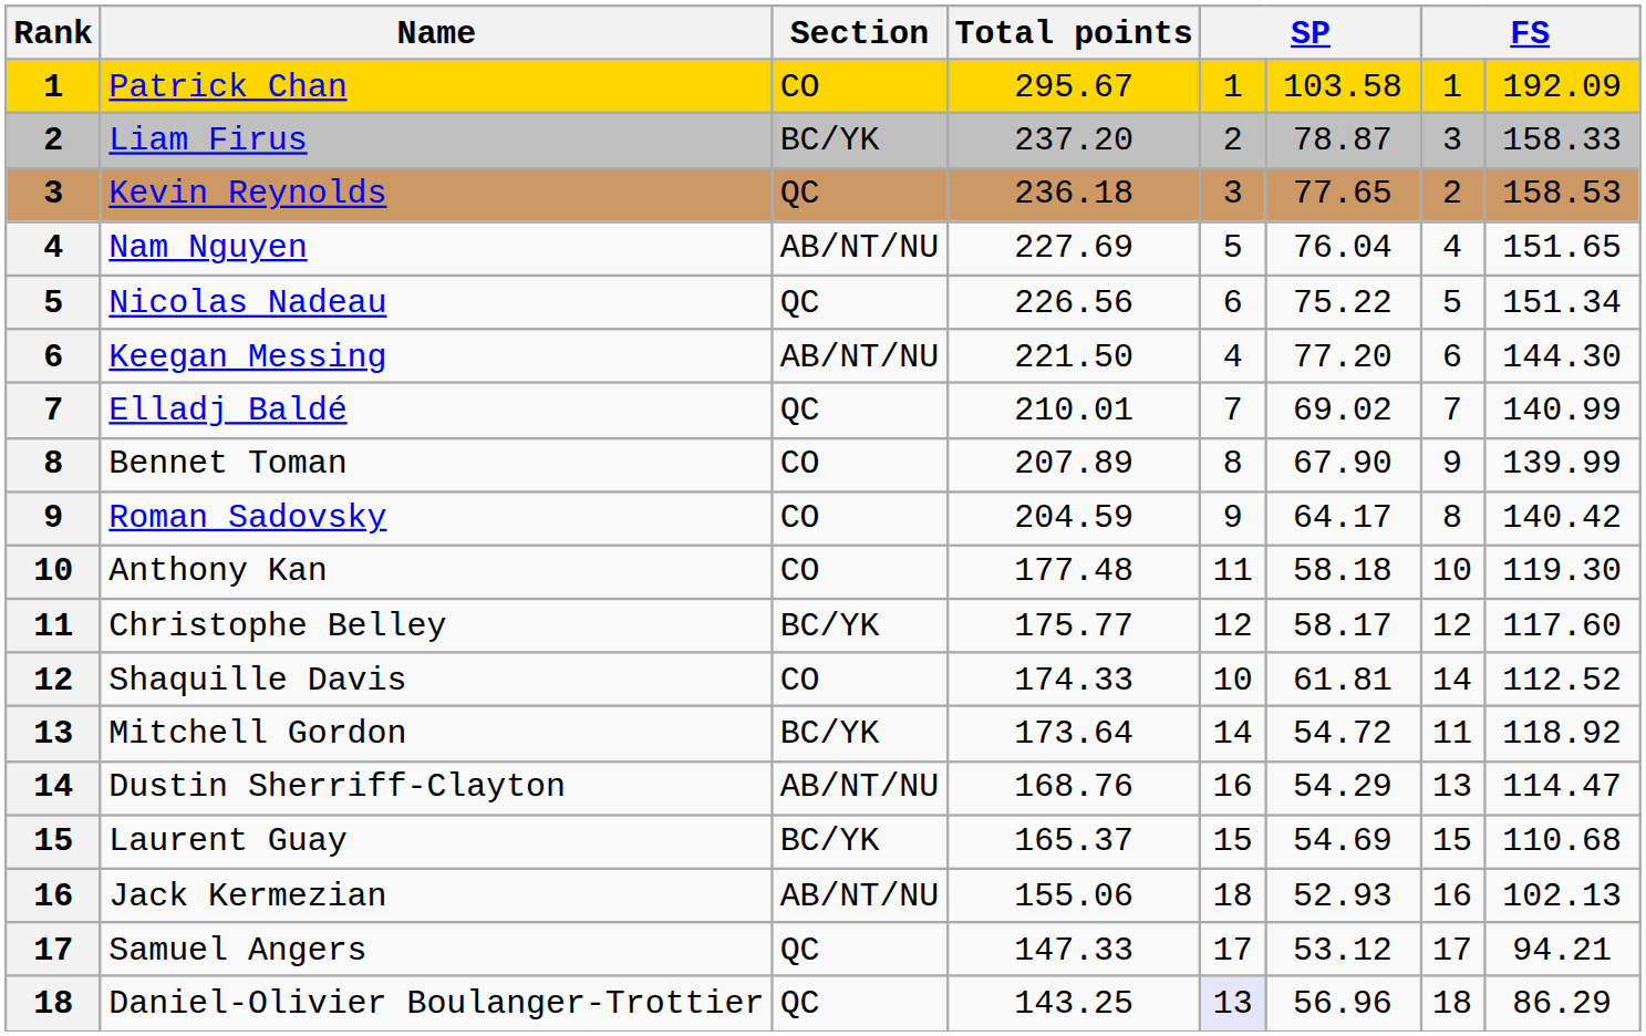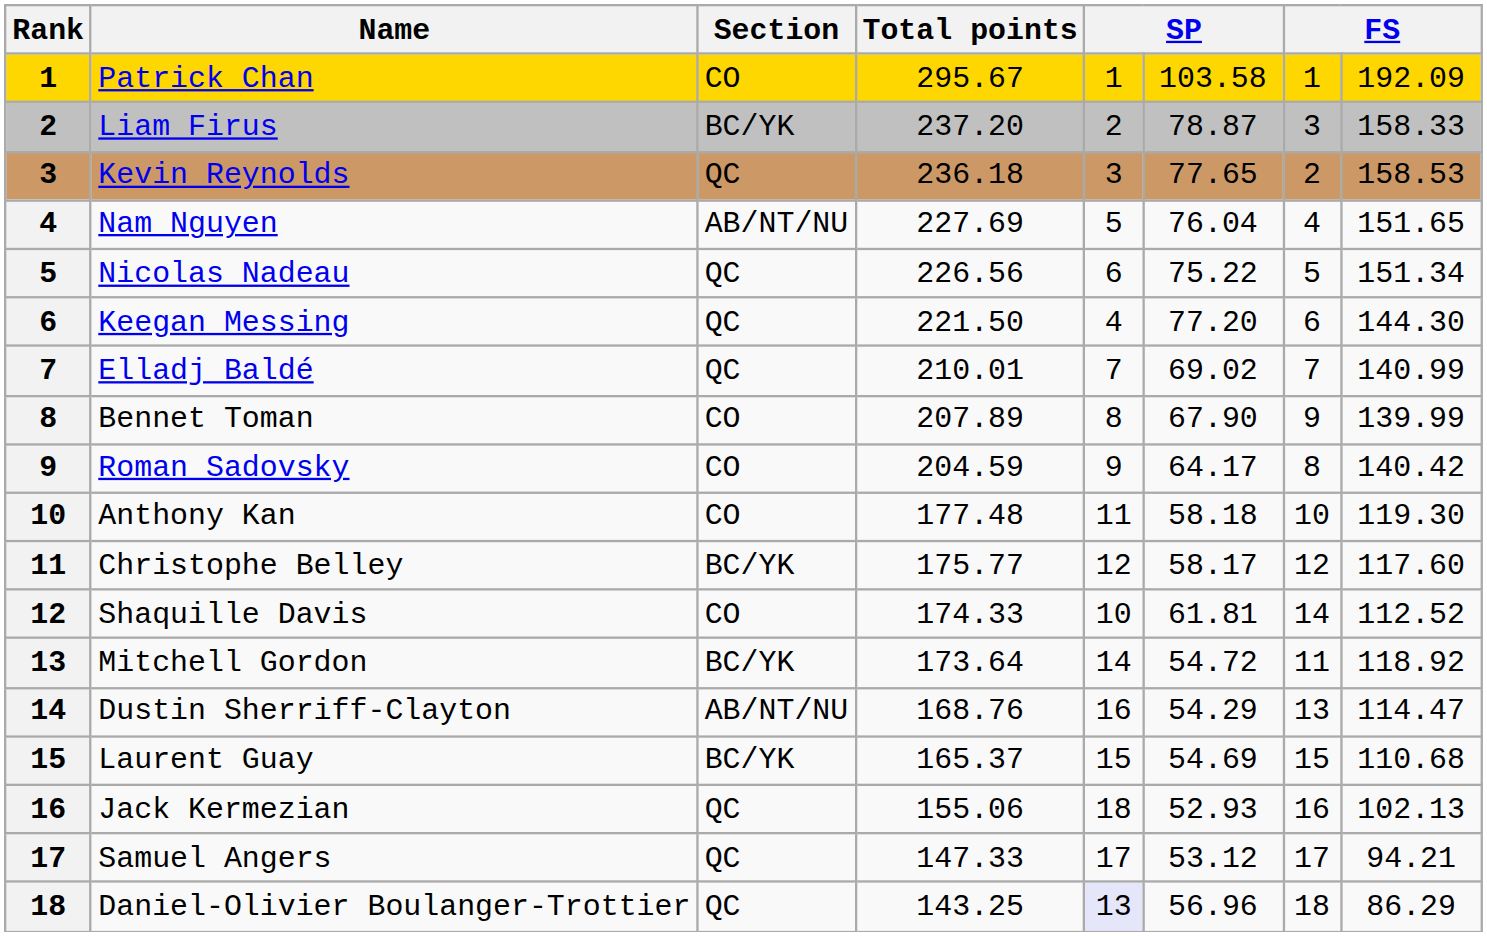Keegan Messing | Section: AB/NT/NU -> QC
Jack Kermezian | Section: AB/NT/NU -> QC
